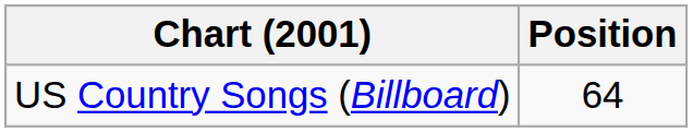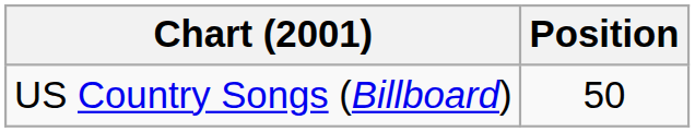US Country Songs (Billboard) | Position: 64 -> 50
